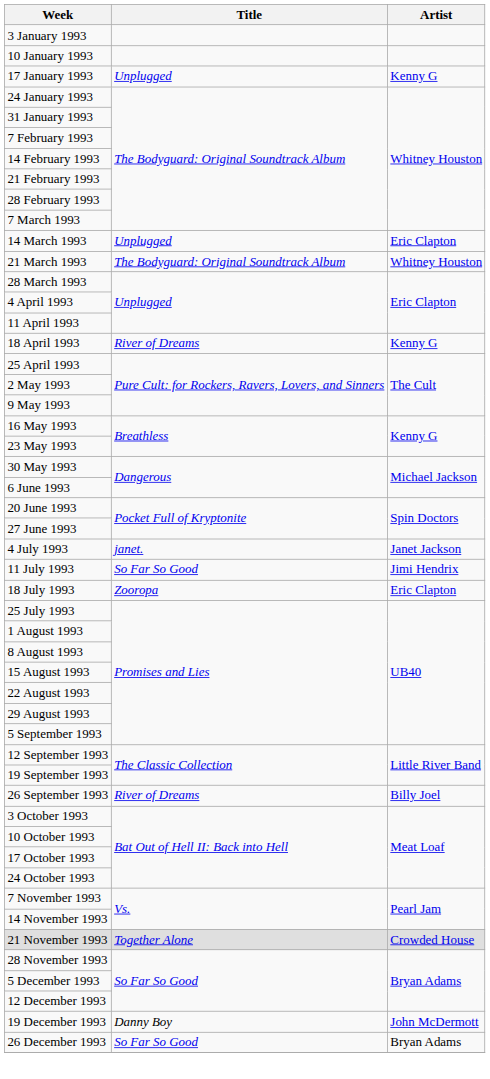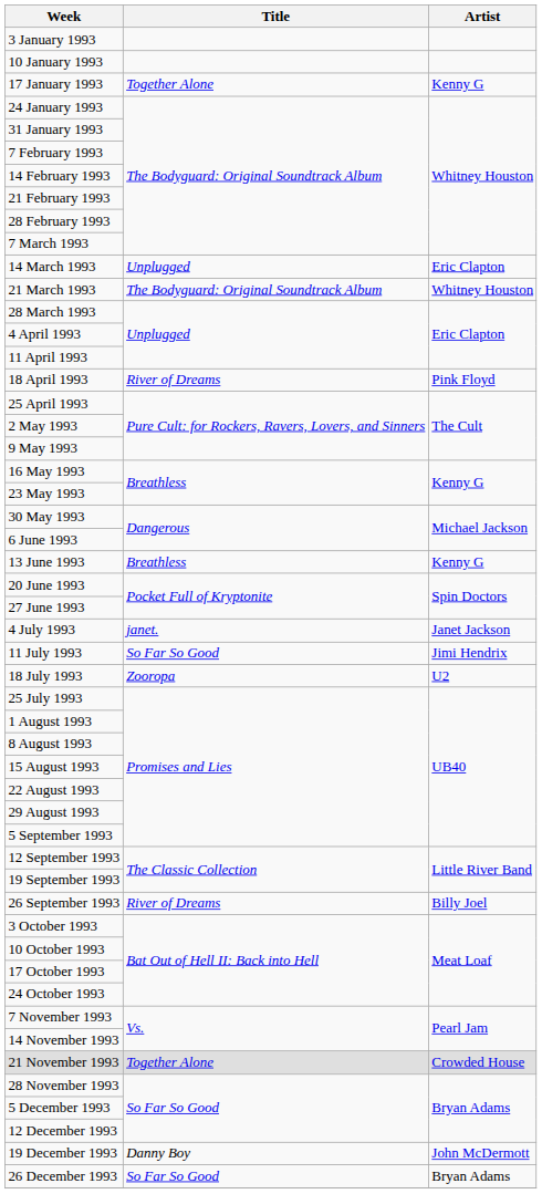17 January 1993 | Title: Unplugged -> Together Alone
18 April 1993 | Artist: Kenny G -> Pink Floyd
+ row: 13 June 1993 | Breathless | Kenny G
18 July 1993 | Artist: Eric Clapton -> U2
